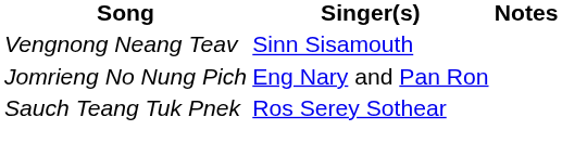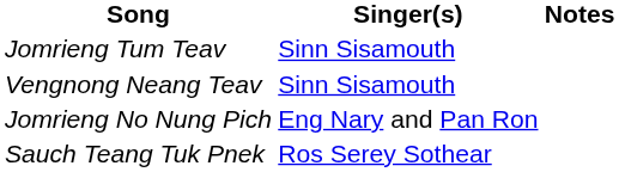+ row: Jomrieng Tum Teav | Sinn Sisamouth
